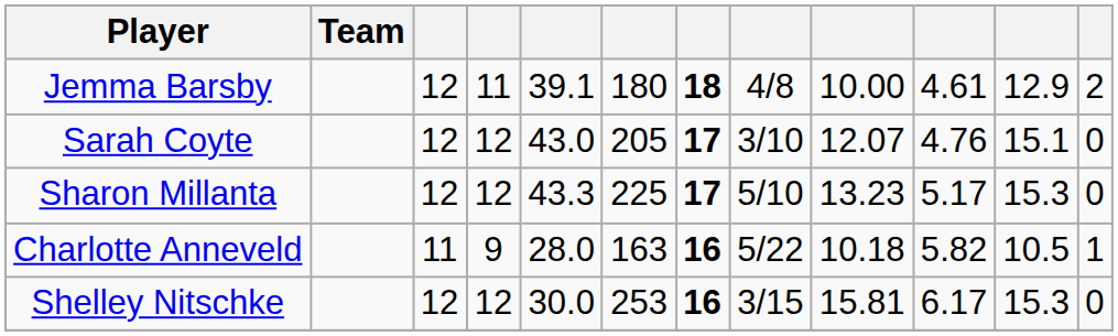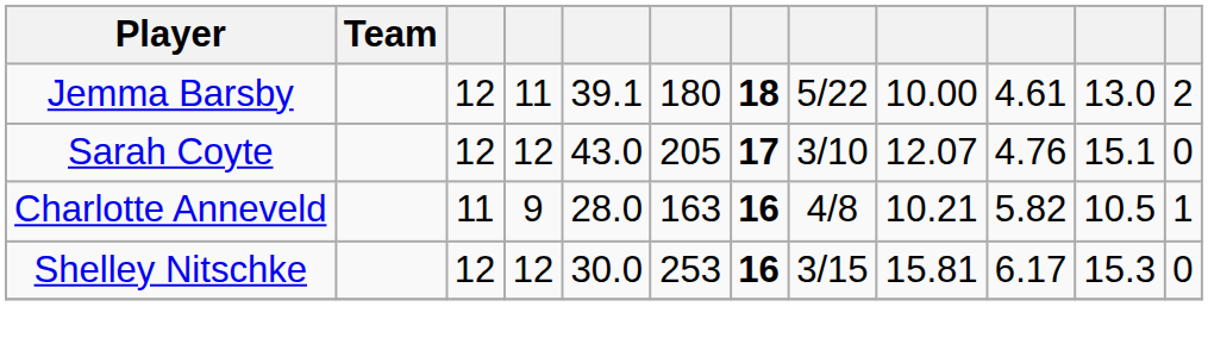Jemma Barsby | column 8: 4/8 -> 5/22
Jemma Barsby | column 11: 12.9 -> 13.0
- row: Sharon Millanta | 12 | 12 | 43.3 | 225 | 17 | 5/10 | 13.23 | 5.17 | 15.3 | 0
Charlotte Anneveld | column 8: 5/22 -> 4/8
Charlotte Anneveld | column 9: 10.18 -> 10.21
